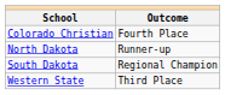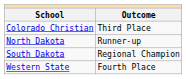Colorado Christian | Outcome: Fourth Place -> Third Place
Western State | Outcome: Third Place -> Fourth Place
